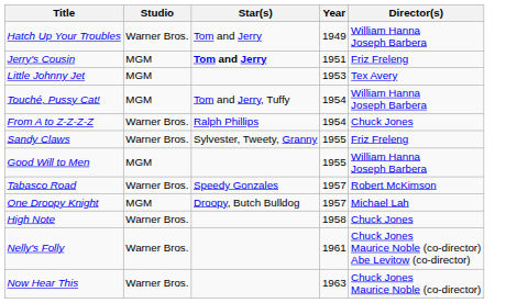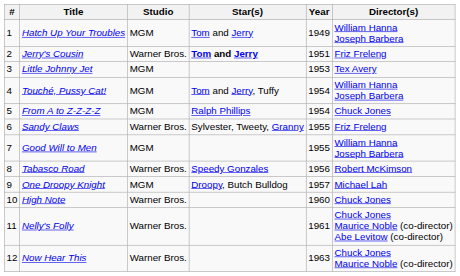+ column: # | 1 | 2 | 3 | 4 | 5 | 6 | 7 | 8 | 9 | 10 | 11 | 12
Hatch Up Your Troubles | Studio: Warner Bros. -> MGM
Jerry's Cousin | Studio: MGM -> Warner Bros.
From A to Z-Z-Z-Z | Studio: Warner Bros. -> MGM
Tabasco Road | Year: 1957 -> 1956
High Note | Year: 1958 -> 1960
